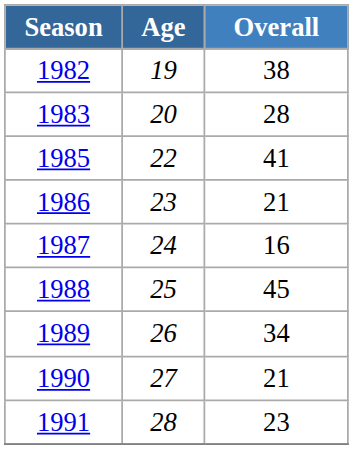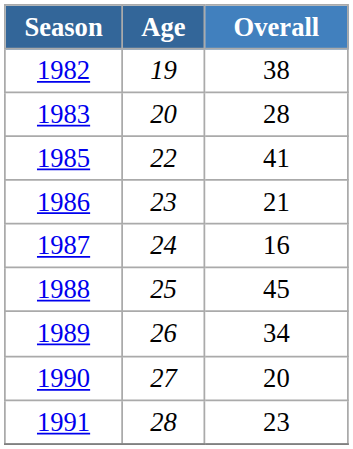1990 | Overall: 21 -> 20
